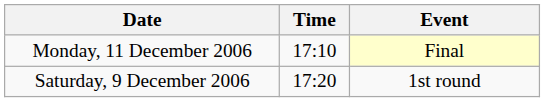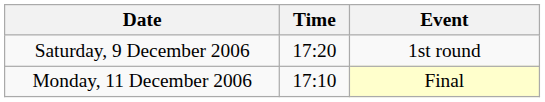rows swapped: Saturday, 9 December 2006 <-> Monday, 11 December 2006
